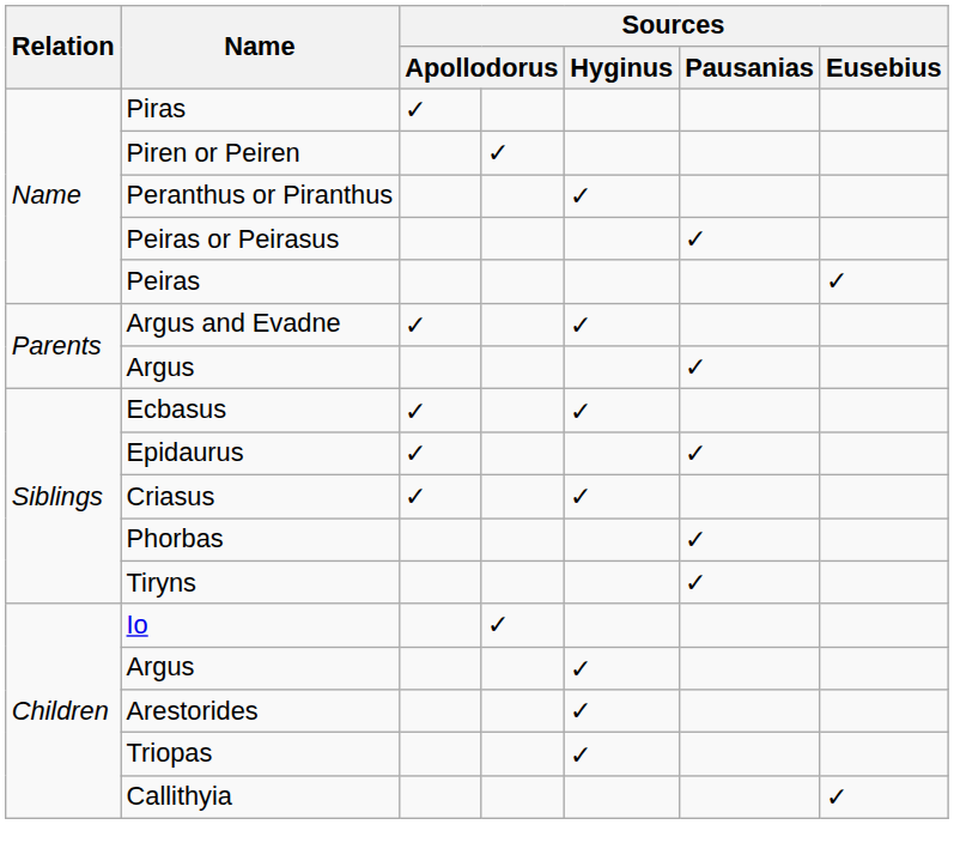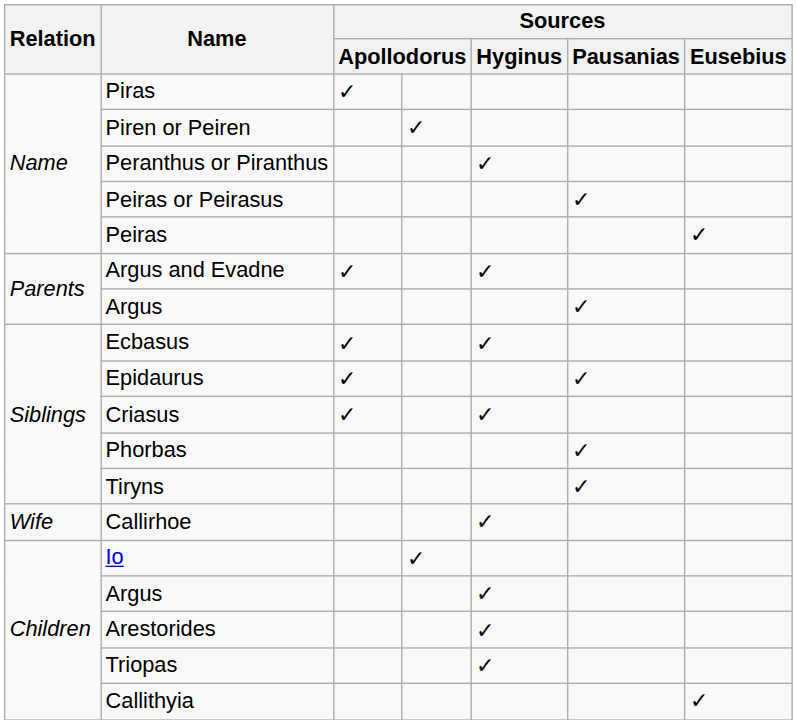+ row: Wife | Callirhoe | ✓
